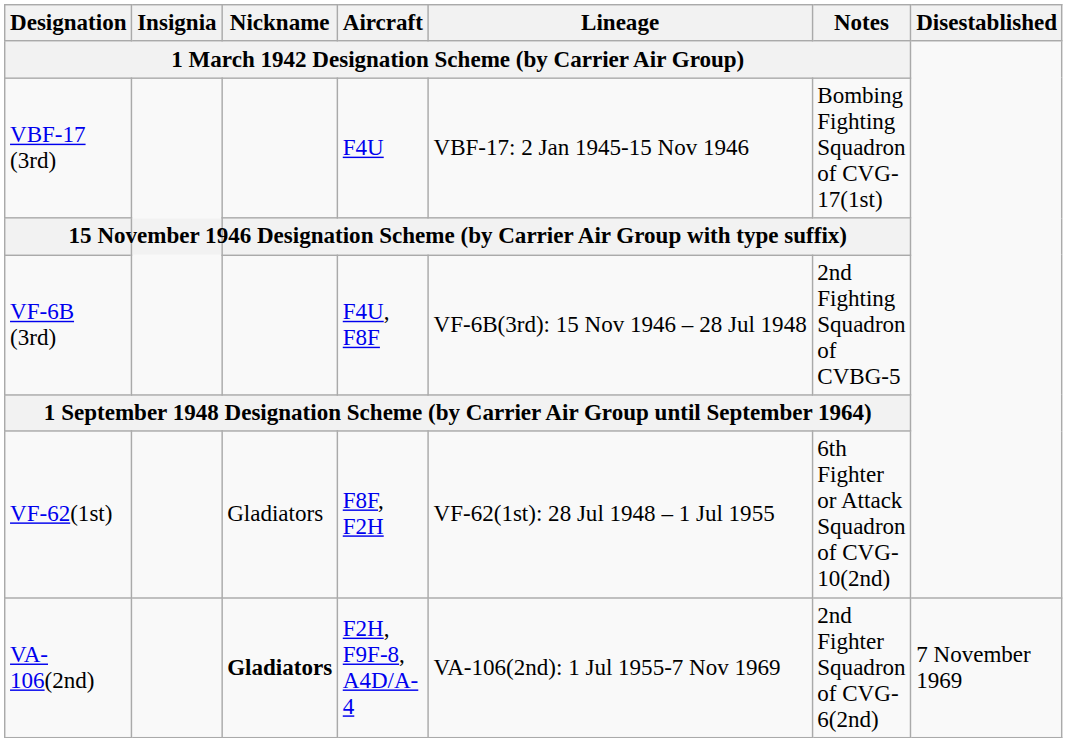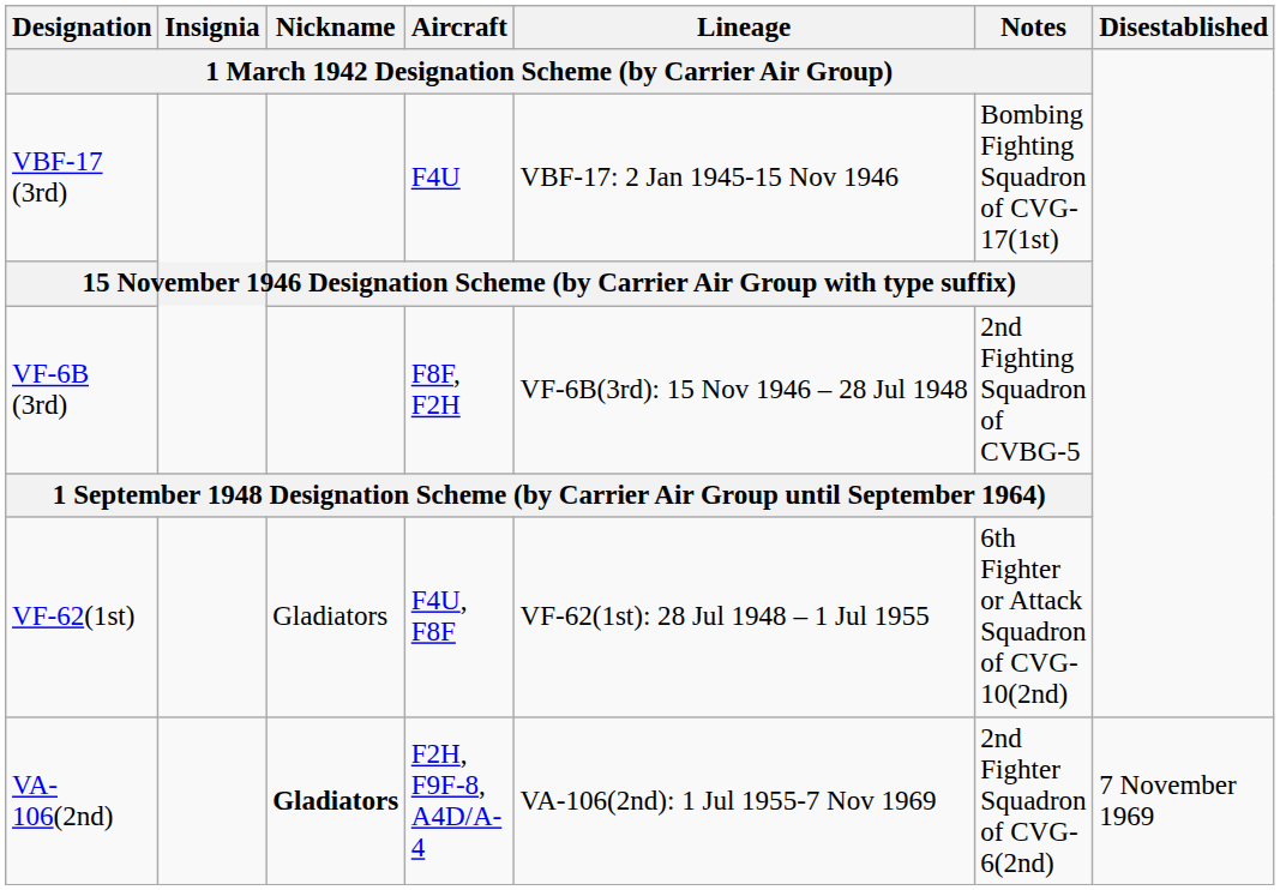VF-6B (3rd) | column 4: F4U, F8F -> F8F, F2H
VF-62(1st) | column 4: F8F, F2H -> F4U, F8F
